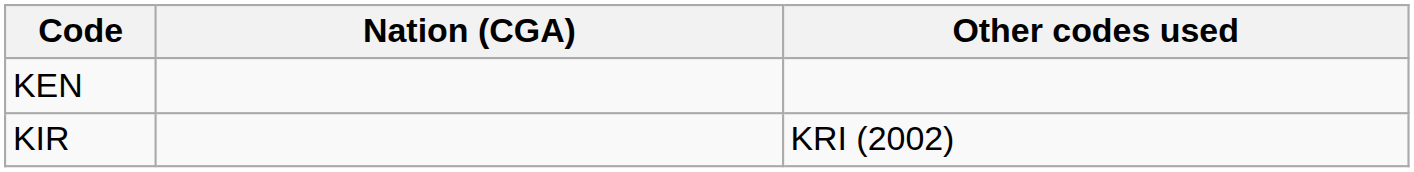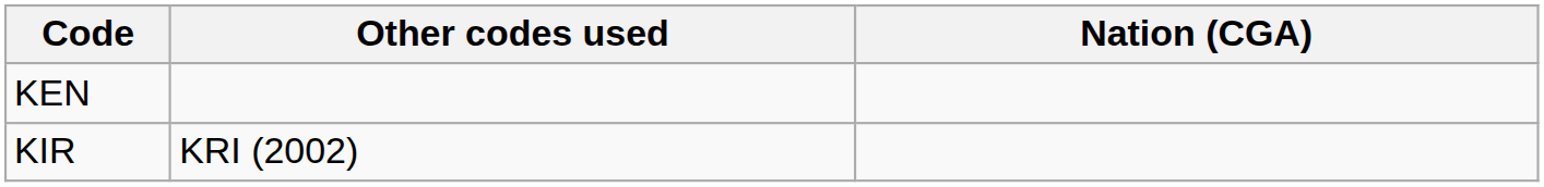columns swapped: Nation (CGA) <-> Other codes used
